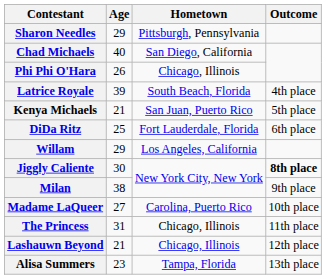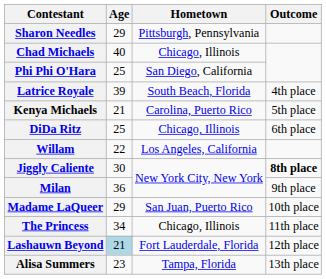Chad Michaels | Hometown: San Diego, California -> Chicago, Illinois
Phi Phi O'Hara | Age: 26 -> 25
Phi Phi O'Hara | Hometown: Chicago, Illinois -> San Diego, California
Kenya Michaels | Hometown: San Juan, Puerto Rico -> Carolina, Puerto Rico
DiDa Ritz | Hometown: Fort Lauderdale, Florida -> Chicago, Illinois
Willam | Age: 29 -> 22
Milan | Age: 38 -> 36
Madame LaQueer | Age: 27 -> 29
Madame LaQueer | Hometown: Carolina, Puerto Rico -> San Juan, Puerto Rico
The Princess | Age: 31 -> 34
Lashauwn Beyond | Age: no background -> lightblue background
Lashauwn Beyond | Hometown: Chicago, Illinois -> Fort Lauderdale, Florida
